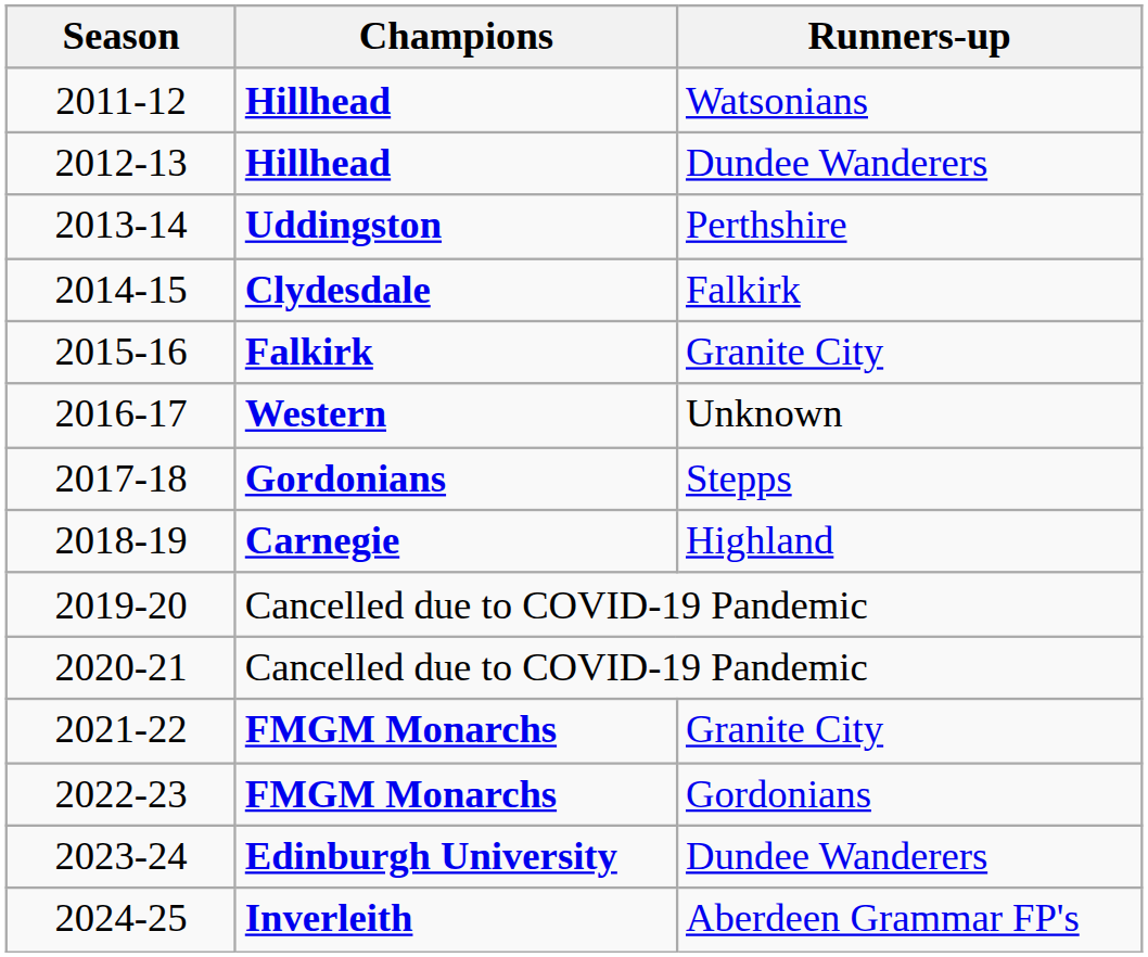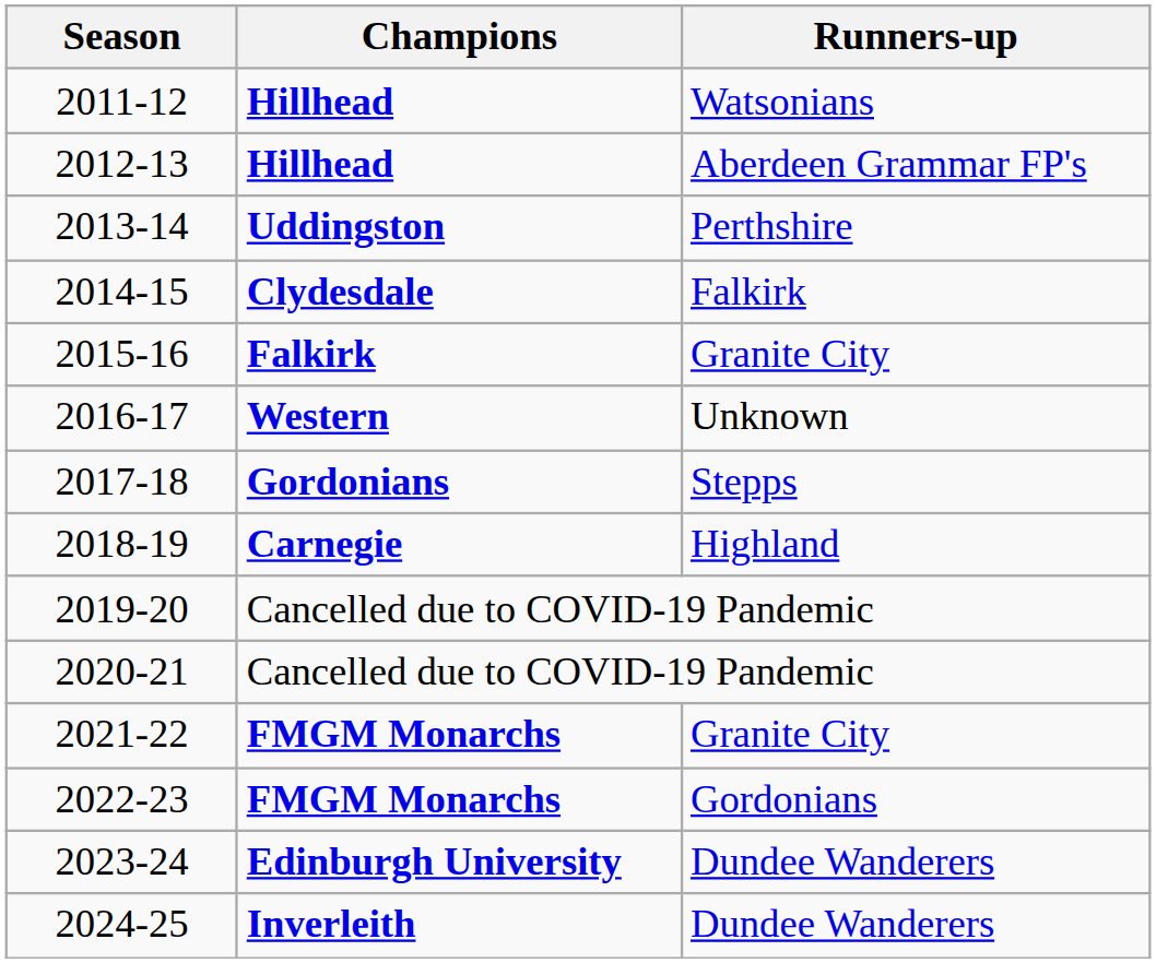2012-13 | Runners-up: Dundee Wanderers -> Aberdeen Grammar FP's
2024-25 | Runners-up: Aberdeen Grammar FP's -> Dundee Wanderers
